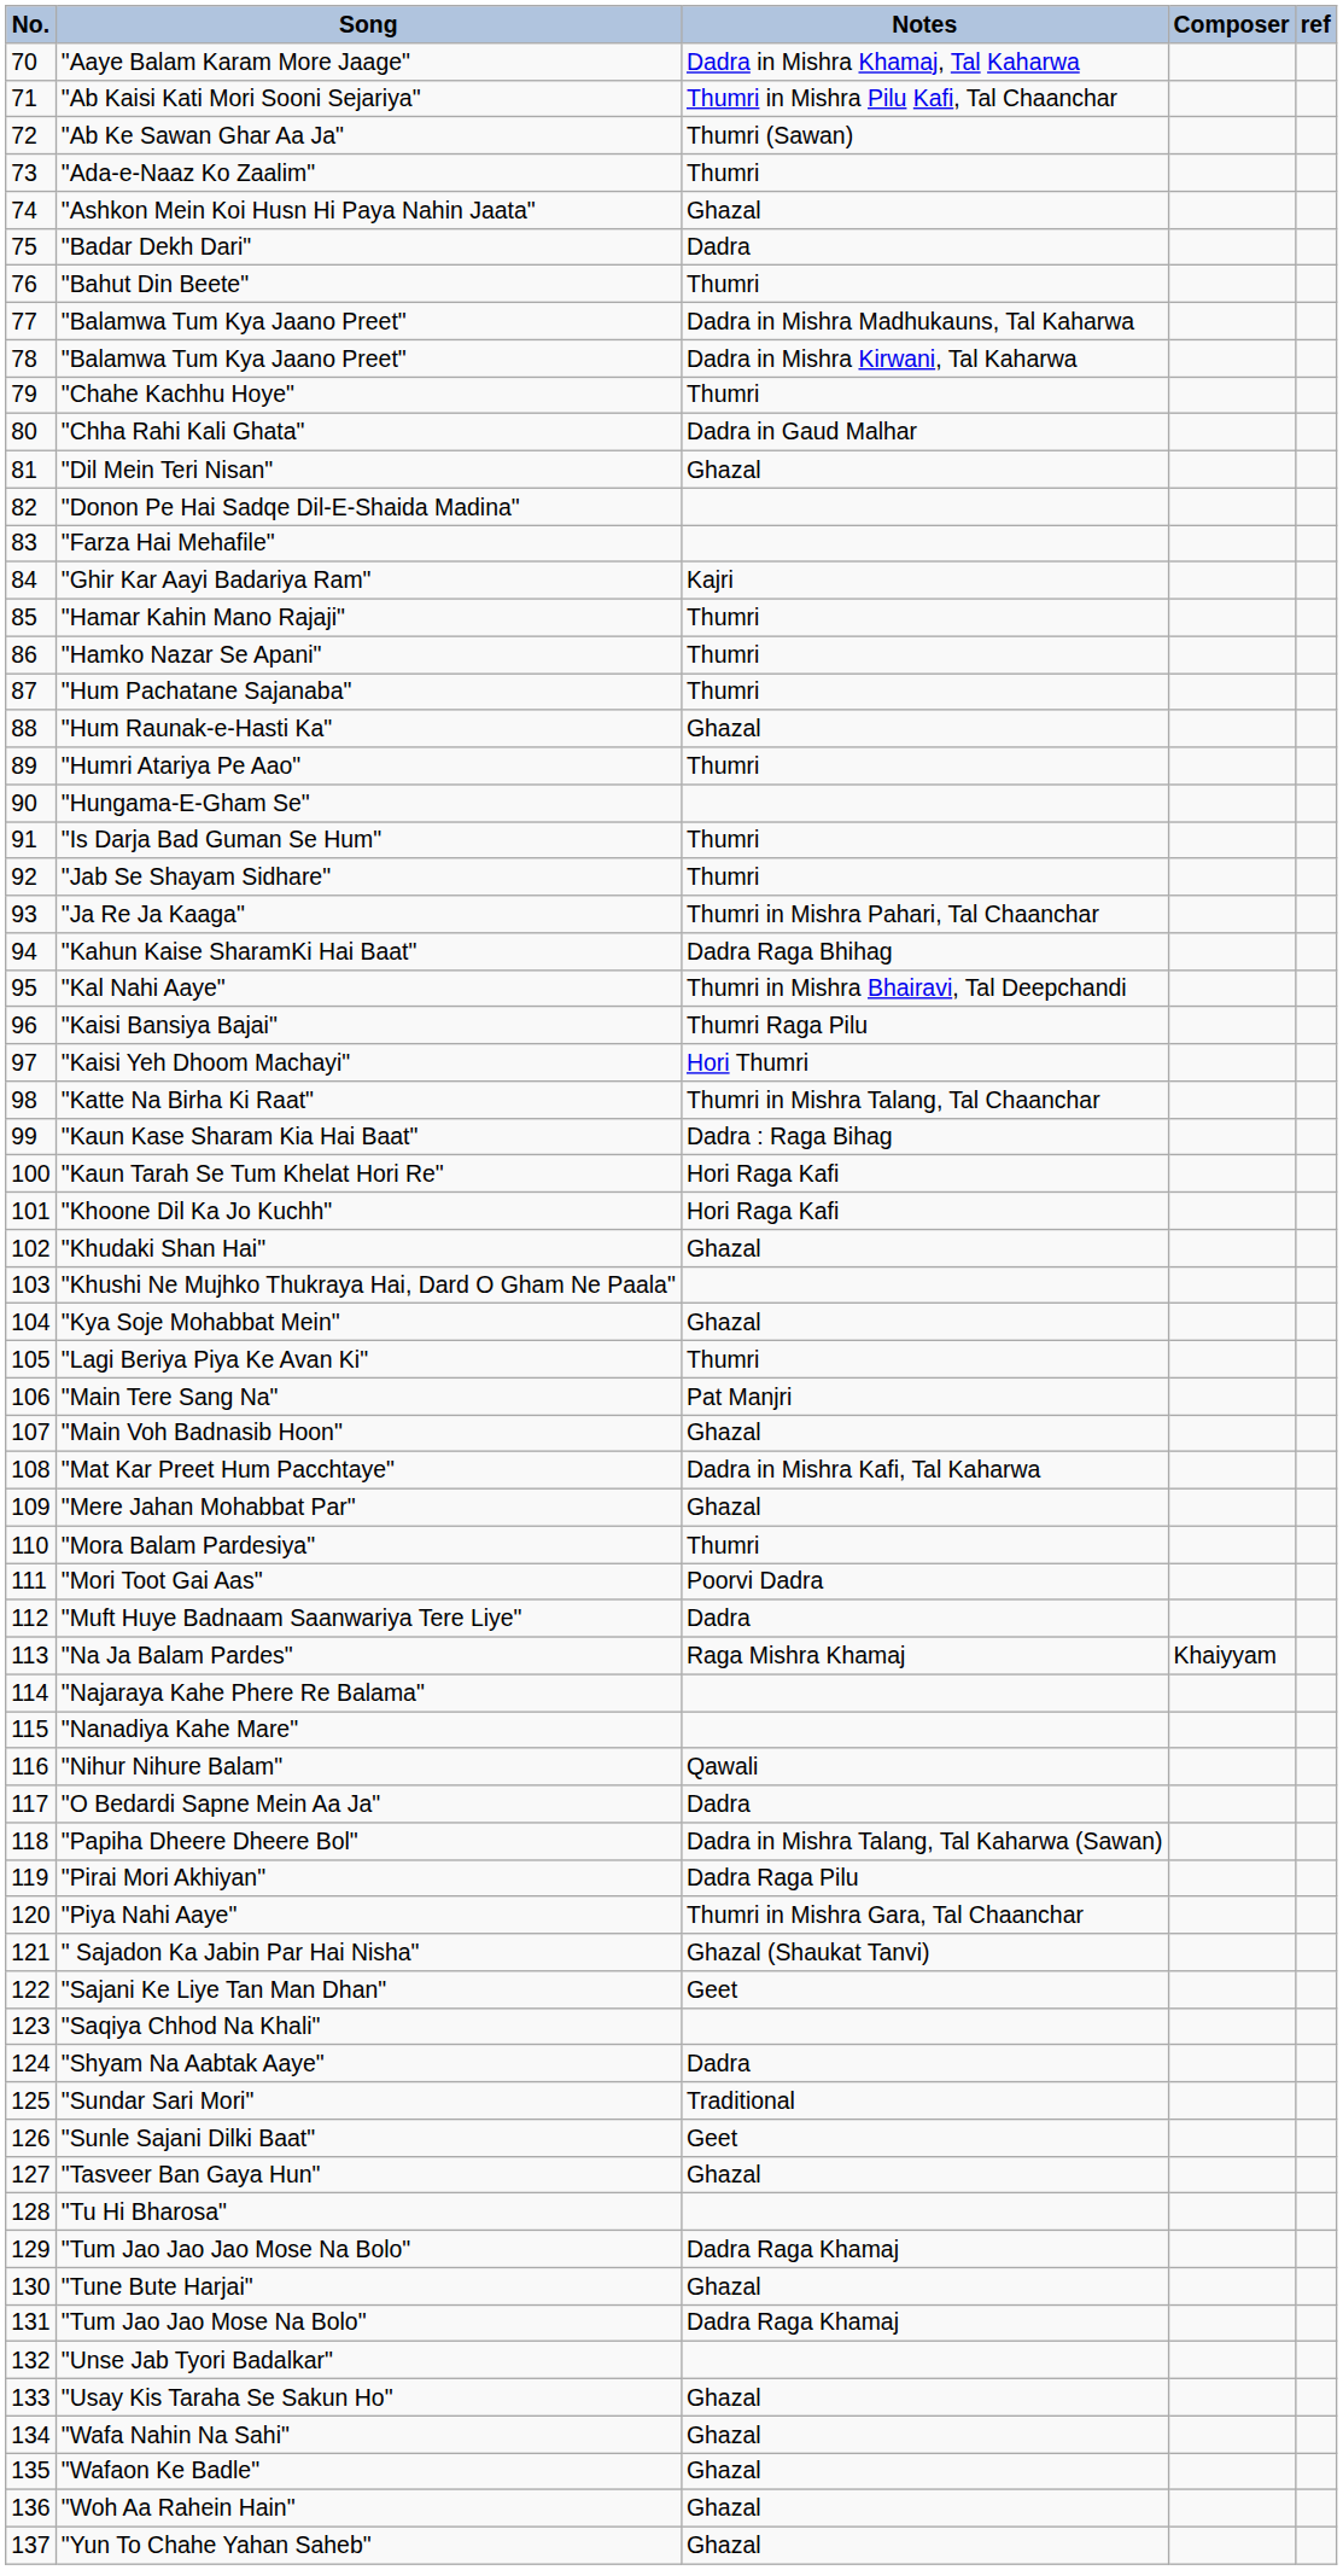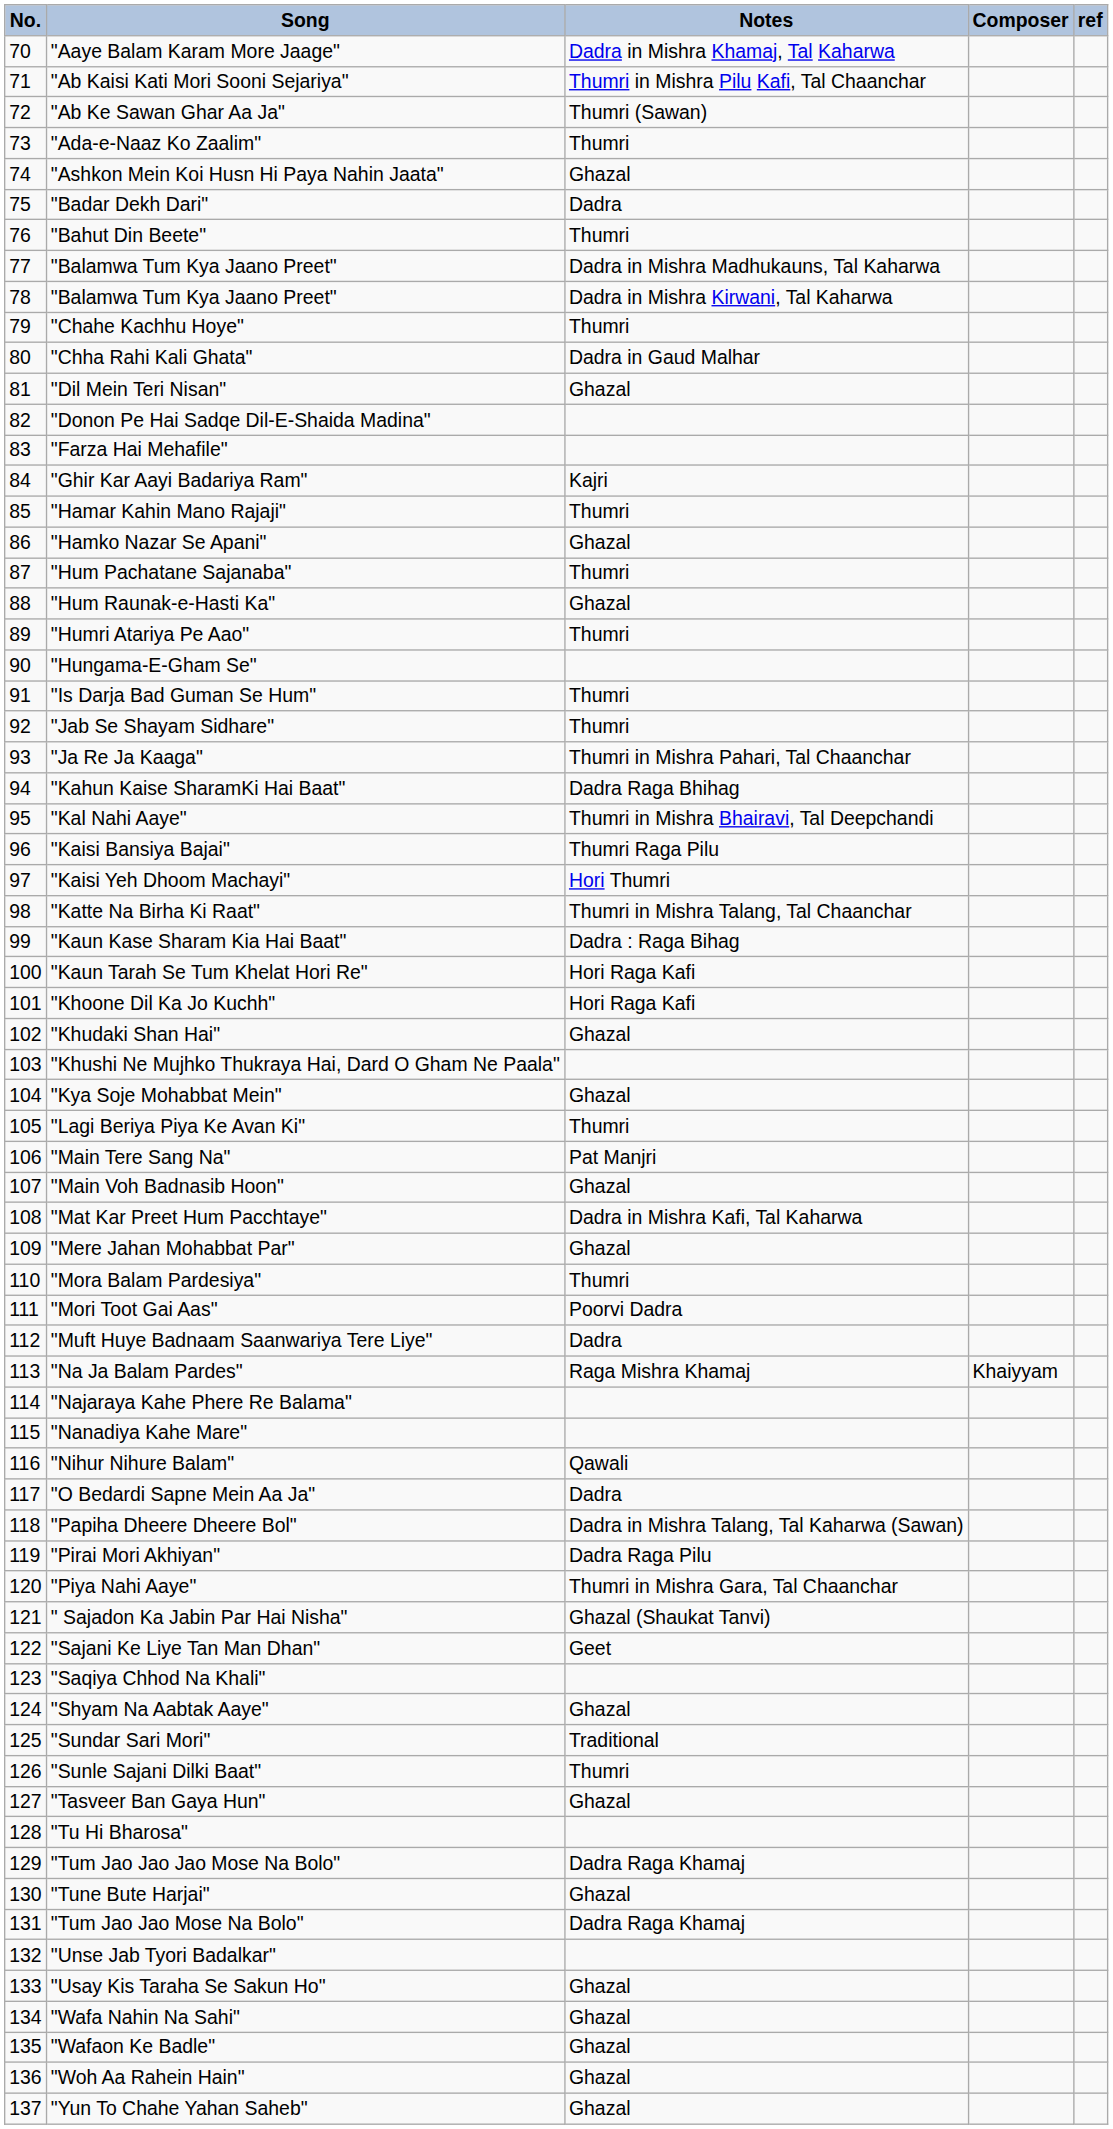"Hamko Nazar Se Apani" | Notes: Thumri -> Ghazal
"Shyam Na Aabtak Aaye" | Notes: Dadra -> Ghazal
"Sunle Sajani Dilki Baat" | Notes: Geet -> Thumri
